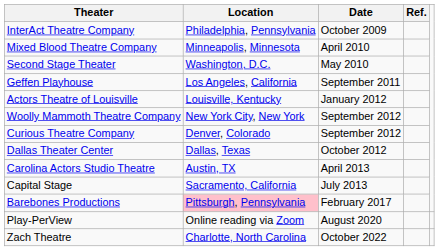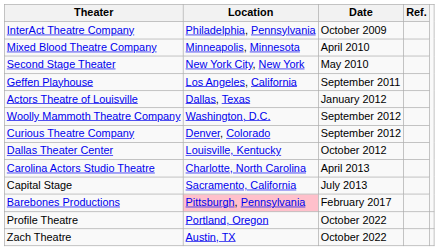Second Stage Theater | Location: Washington, D.C. -> New York City, New York
Actors Theatre of Louisville | Location: Louisville, Kentucky -> Dallas, Texas
Woolly Mammoth Theatre Company | Location: New York City, New York -> Washington, D.C.
Dallas Theater Center | Location: Dallas, Texas -> Louisville, Kentucky
Carolina Actors Studio Theatre | Location: Austin, TX -> Charlotte, North Carolina
- row: Play-PerView | Online reading via Zoom | August 2020
+ row: Profile Theatre | Portland, Oregon | October 2022
Zach Theatre | Location: Charlotte, North Carolina -> Austin, TX
